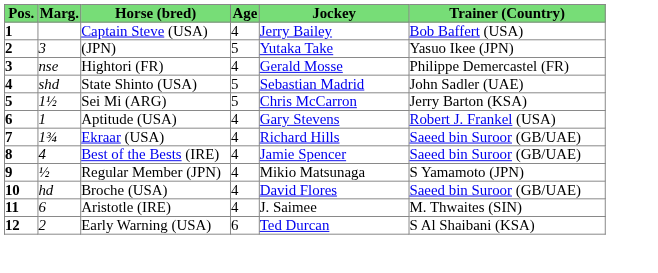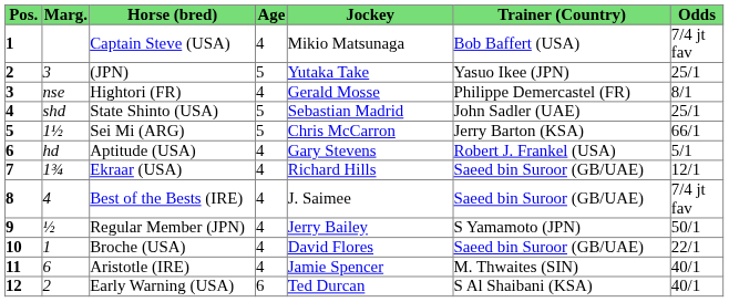+ column: Odds | 7/4 jt fav | 25/1 | 8/1 | 25/1 | 66/1 | 5/1 | 12/1 | 7/4 jt fav | 50/1 | 22/1 | 40/1 | 40/1
Captain Steve (USA) | Jockey: Jerry Bailey -> Mikio Matsunaga
Aptitude (USA) | Marg.: 1 -> hd
Best of the Bests (IRE) | Jockey: Jamie Spencer -> J. Saimee
Regular Member (JPN) | Jockey: Mikio Matsunaga -> Jerry Bailey
Broche (USA) | Marg.: hd -> 1
Aristotle (IRE) | Jockey: J. Saimee -> Jamie Spencer
